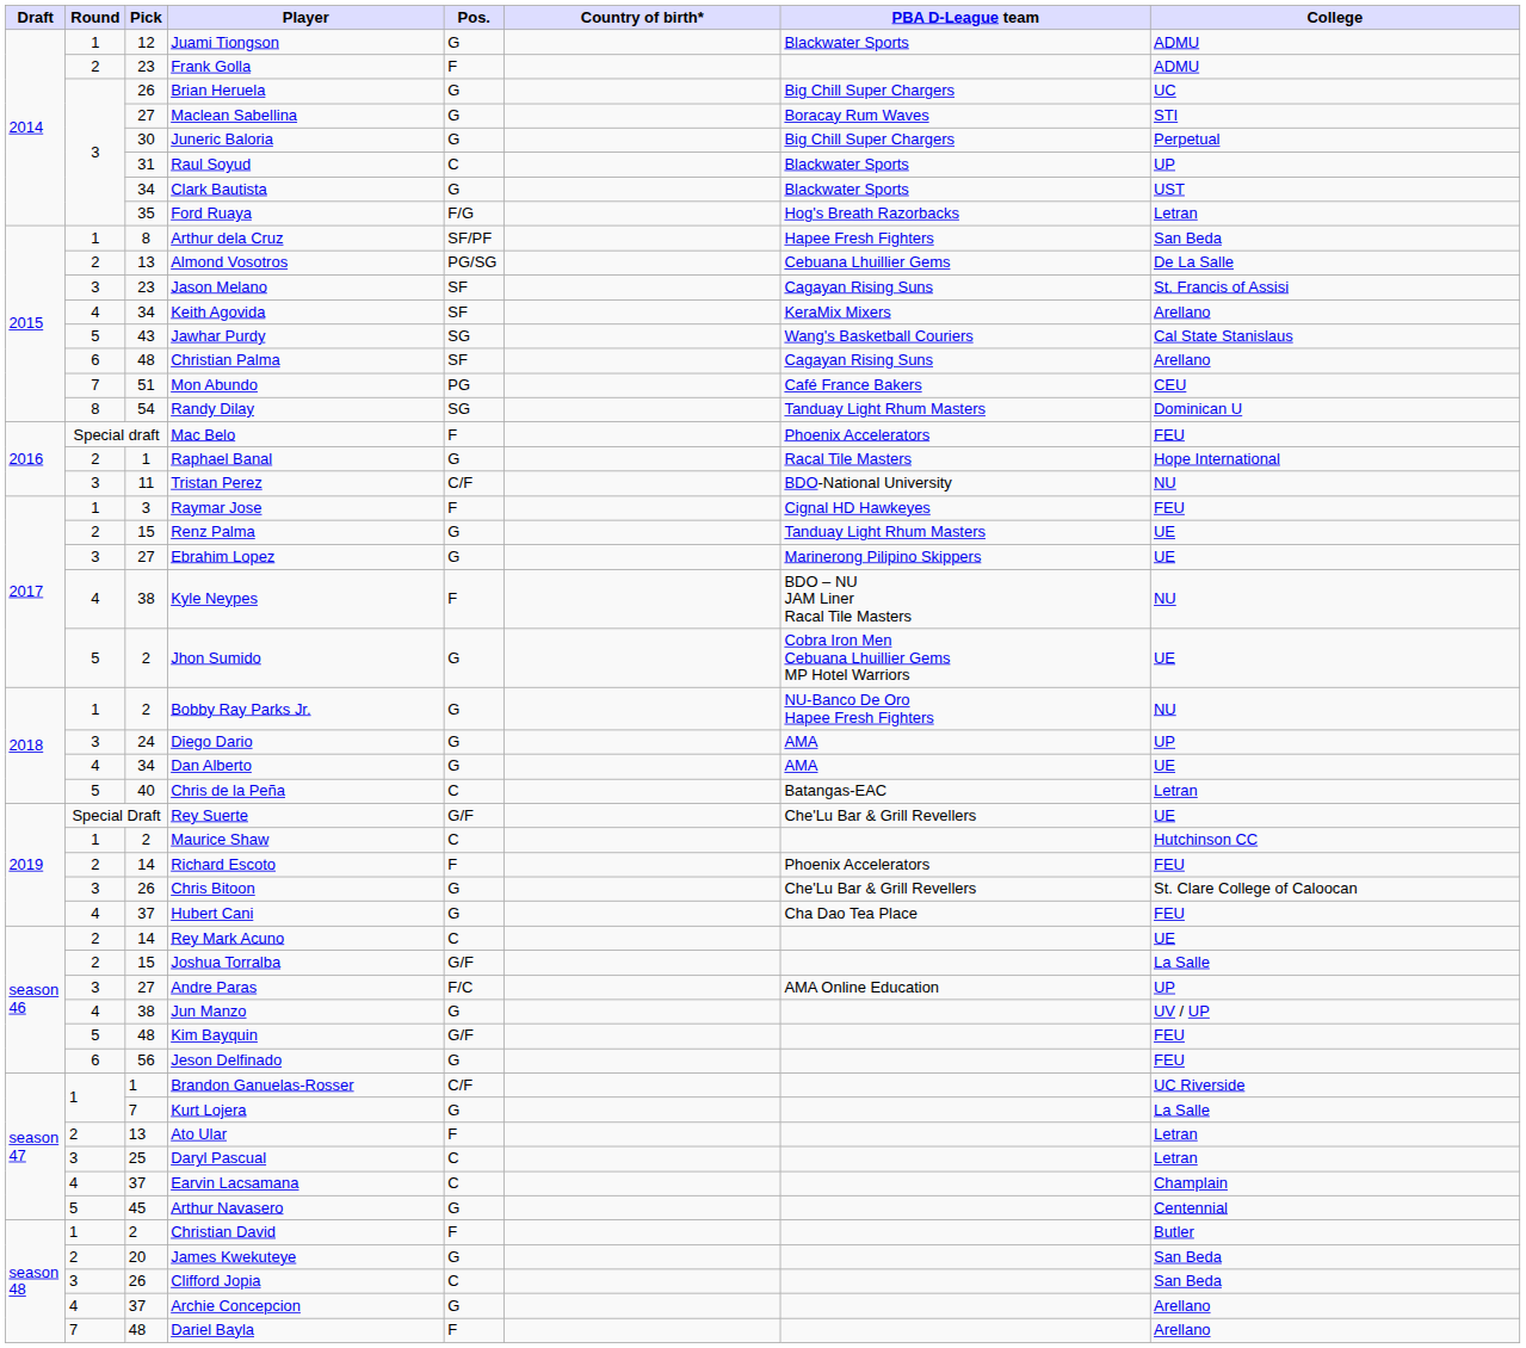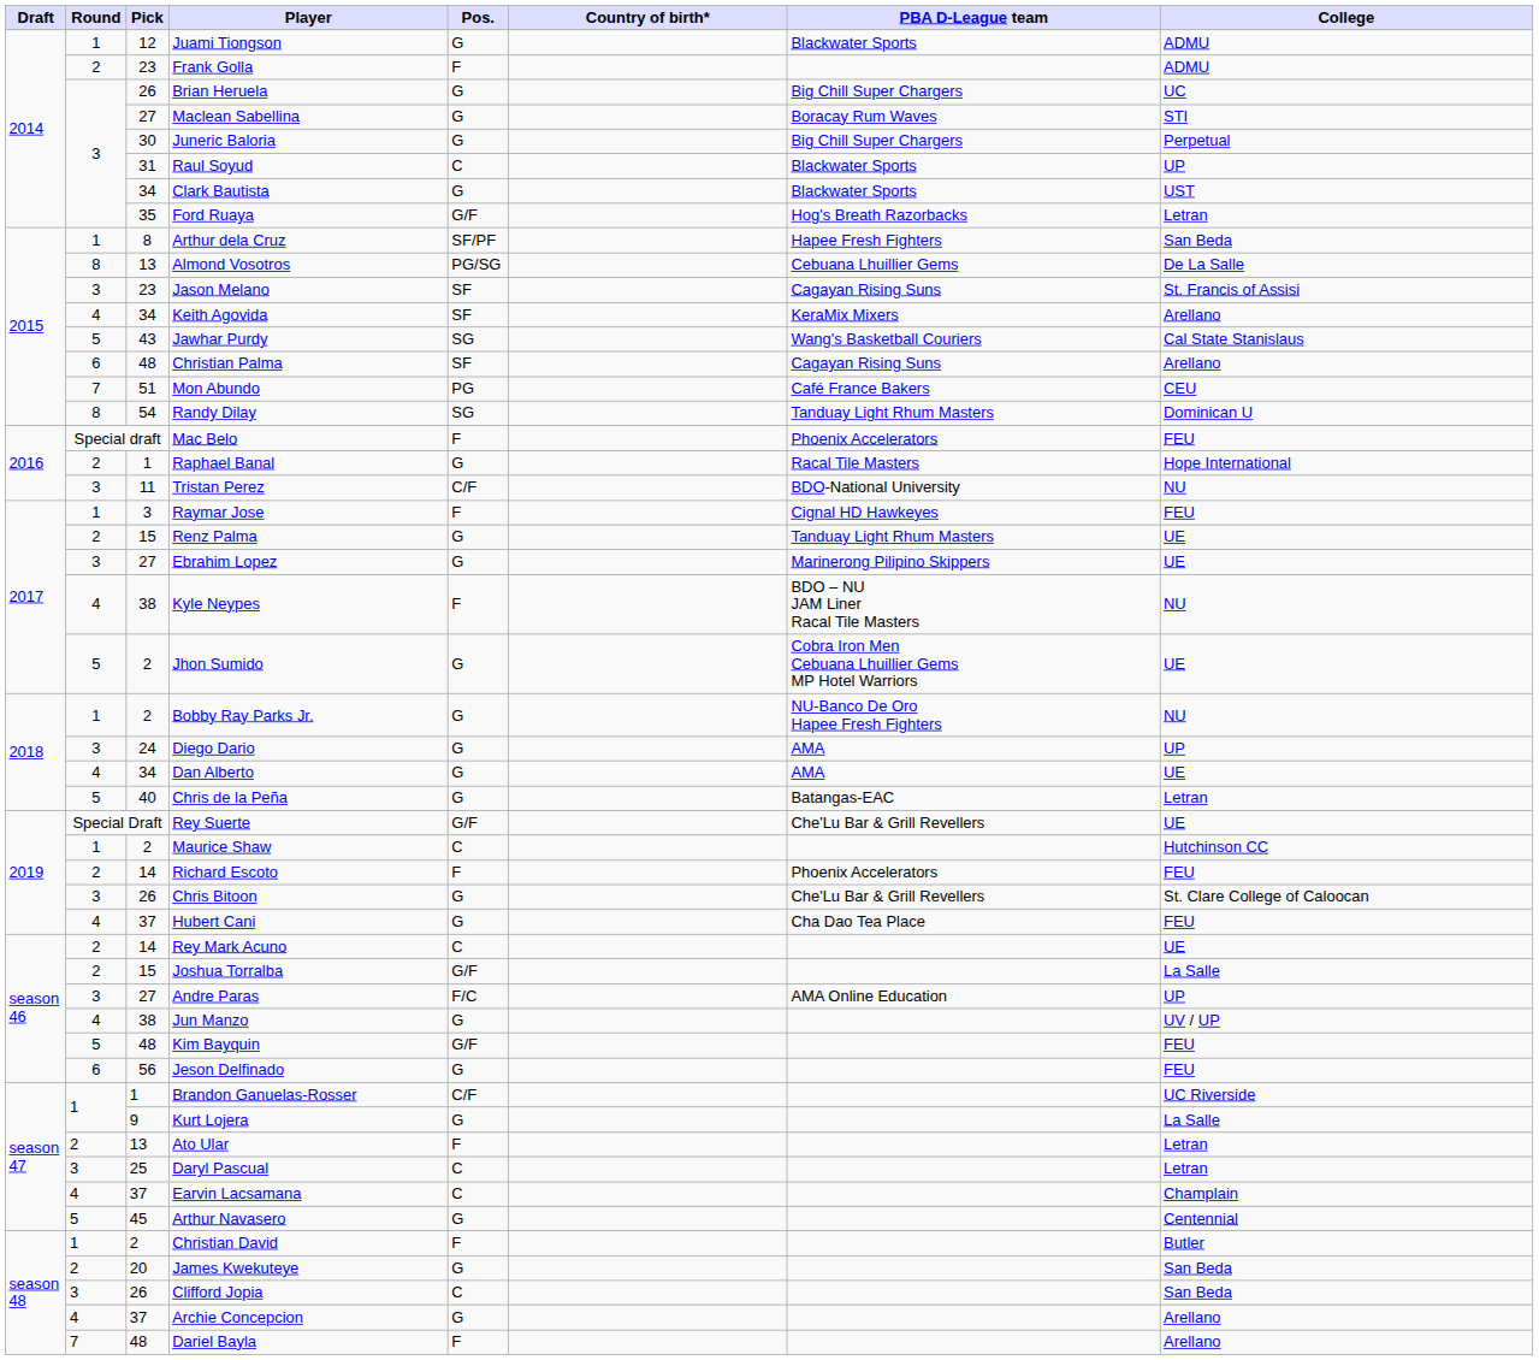Ford Ruaya | Pos.: F/G -> G/F
Almond Vosotros | Round: 2 -> 8
Chris de la Peña | Pos.: C -> G
Kurt Lojera | Pick: 7 -> 9
